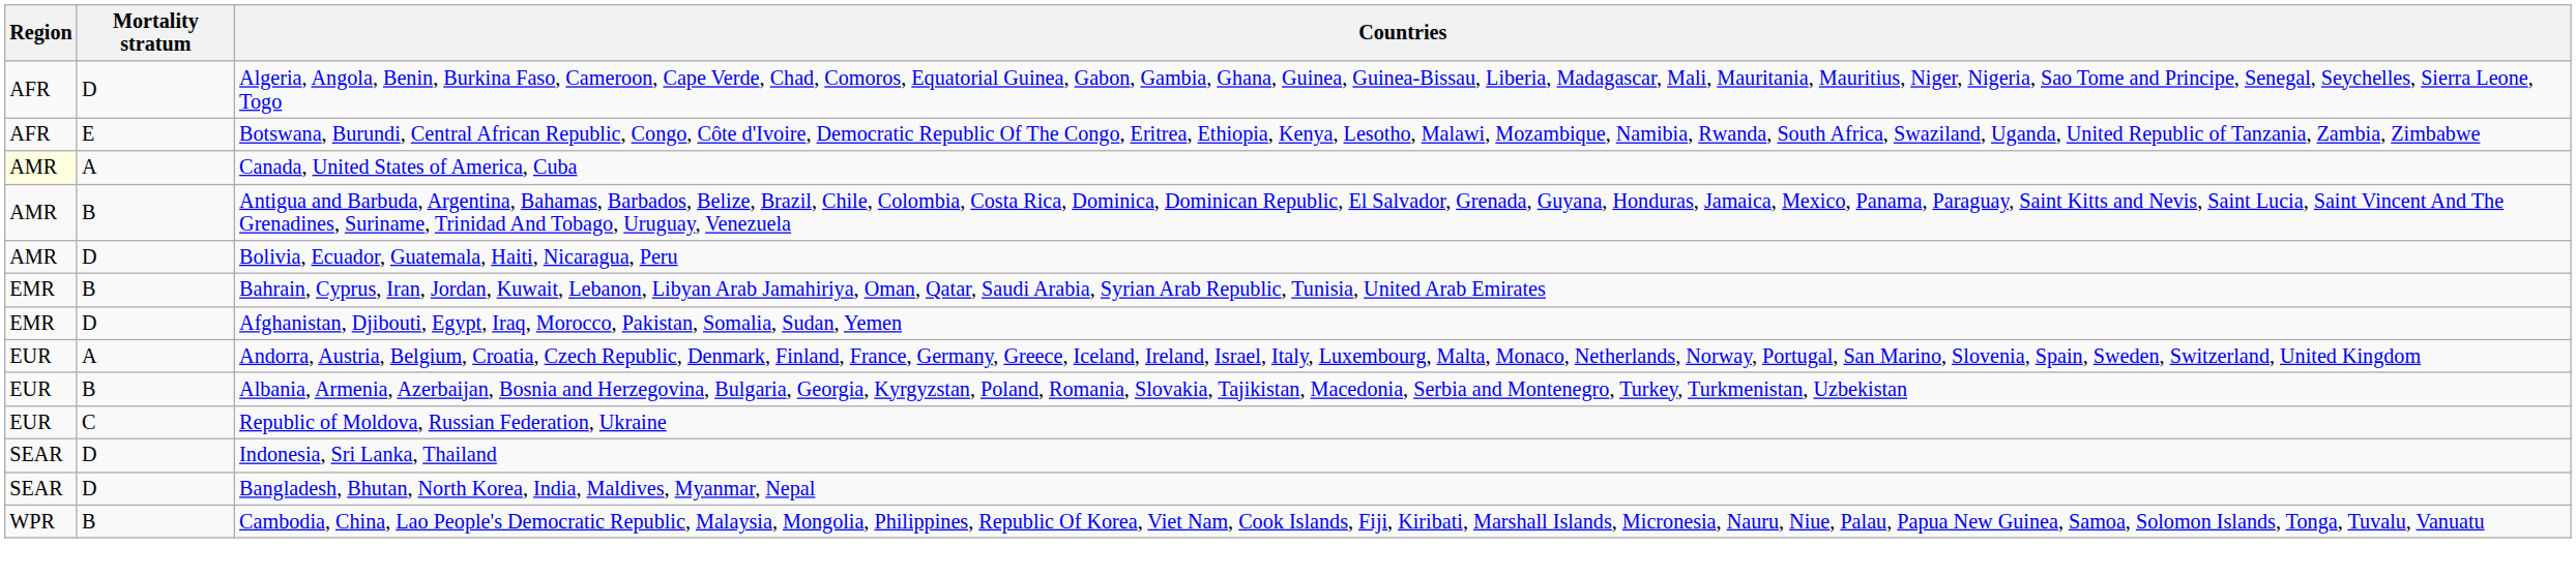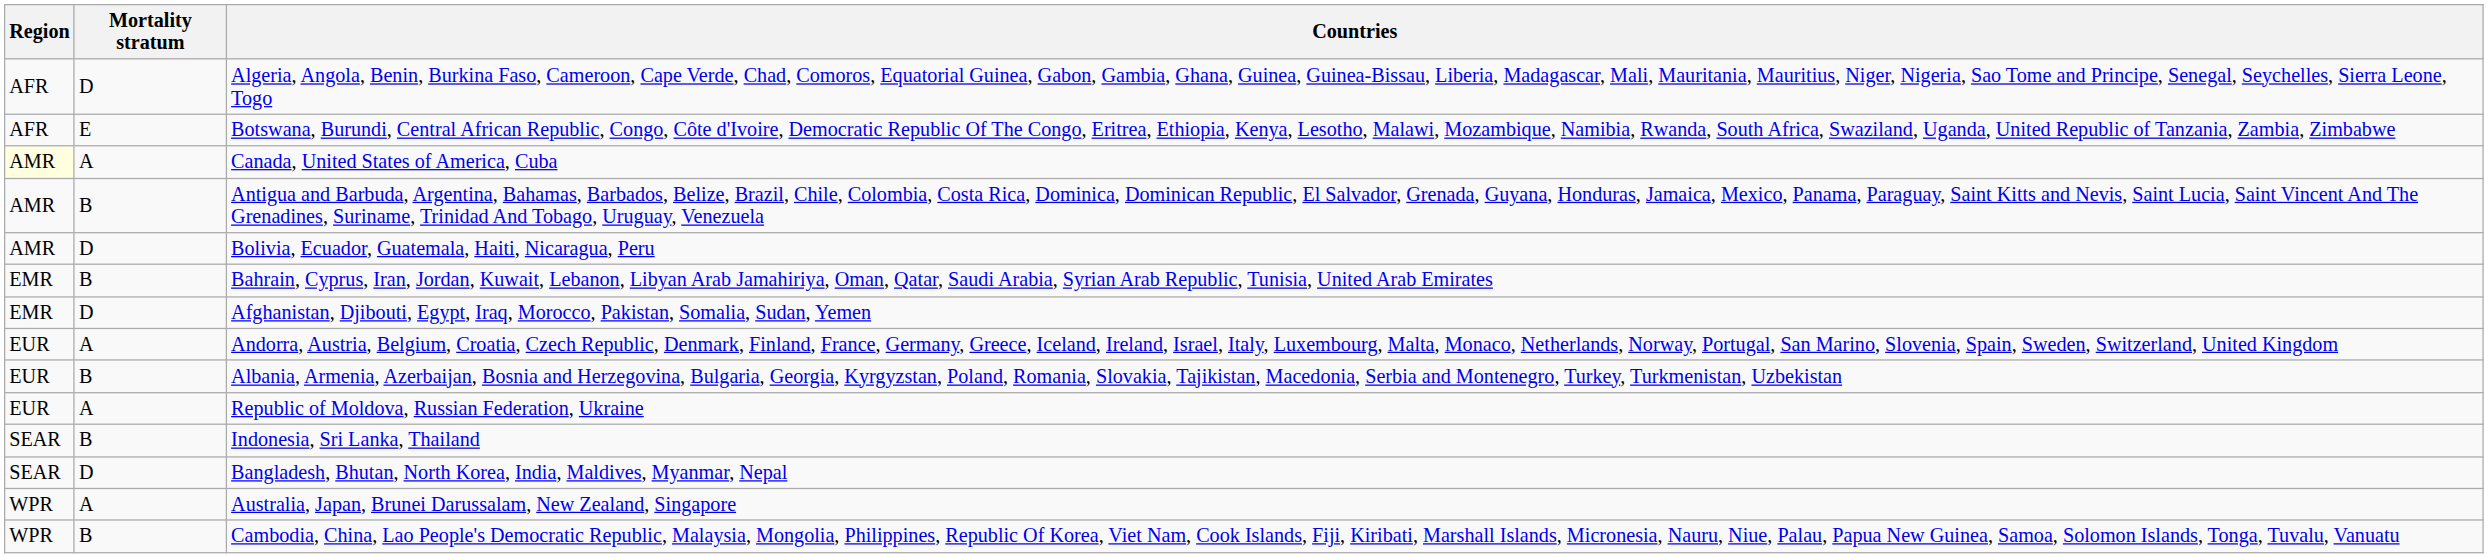Republic of Moldova, Russian Federation, Ukraine | Mortality stratum: C -> A
Indonesia, Sri Lanka, Thailand | Mortality stratum: D -> B
+ row: WPR | A | Australia, Japan, Brunei Darussalam, New Zealand, Singapore
